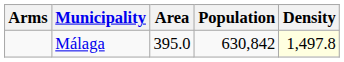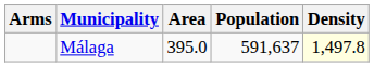Málaga | Population: 630,842 -> 591,637
